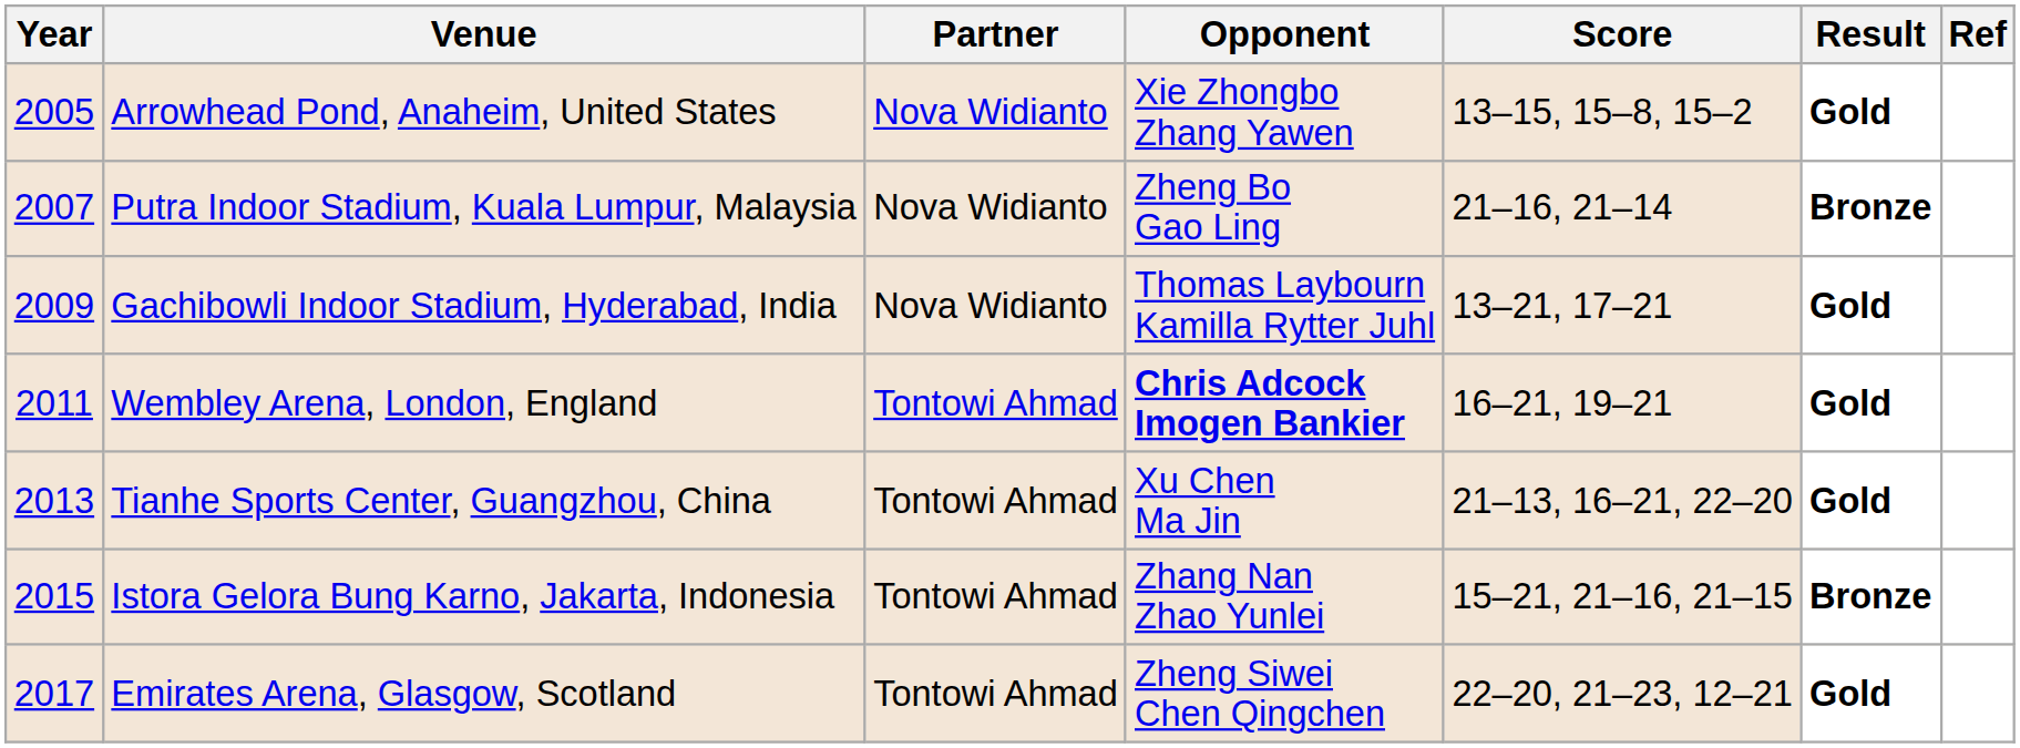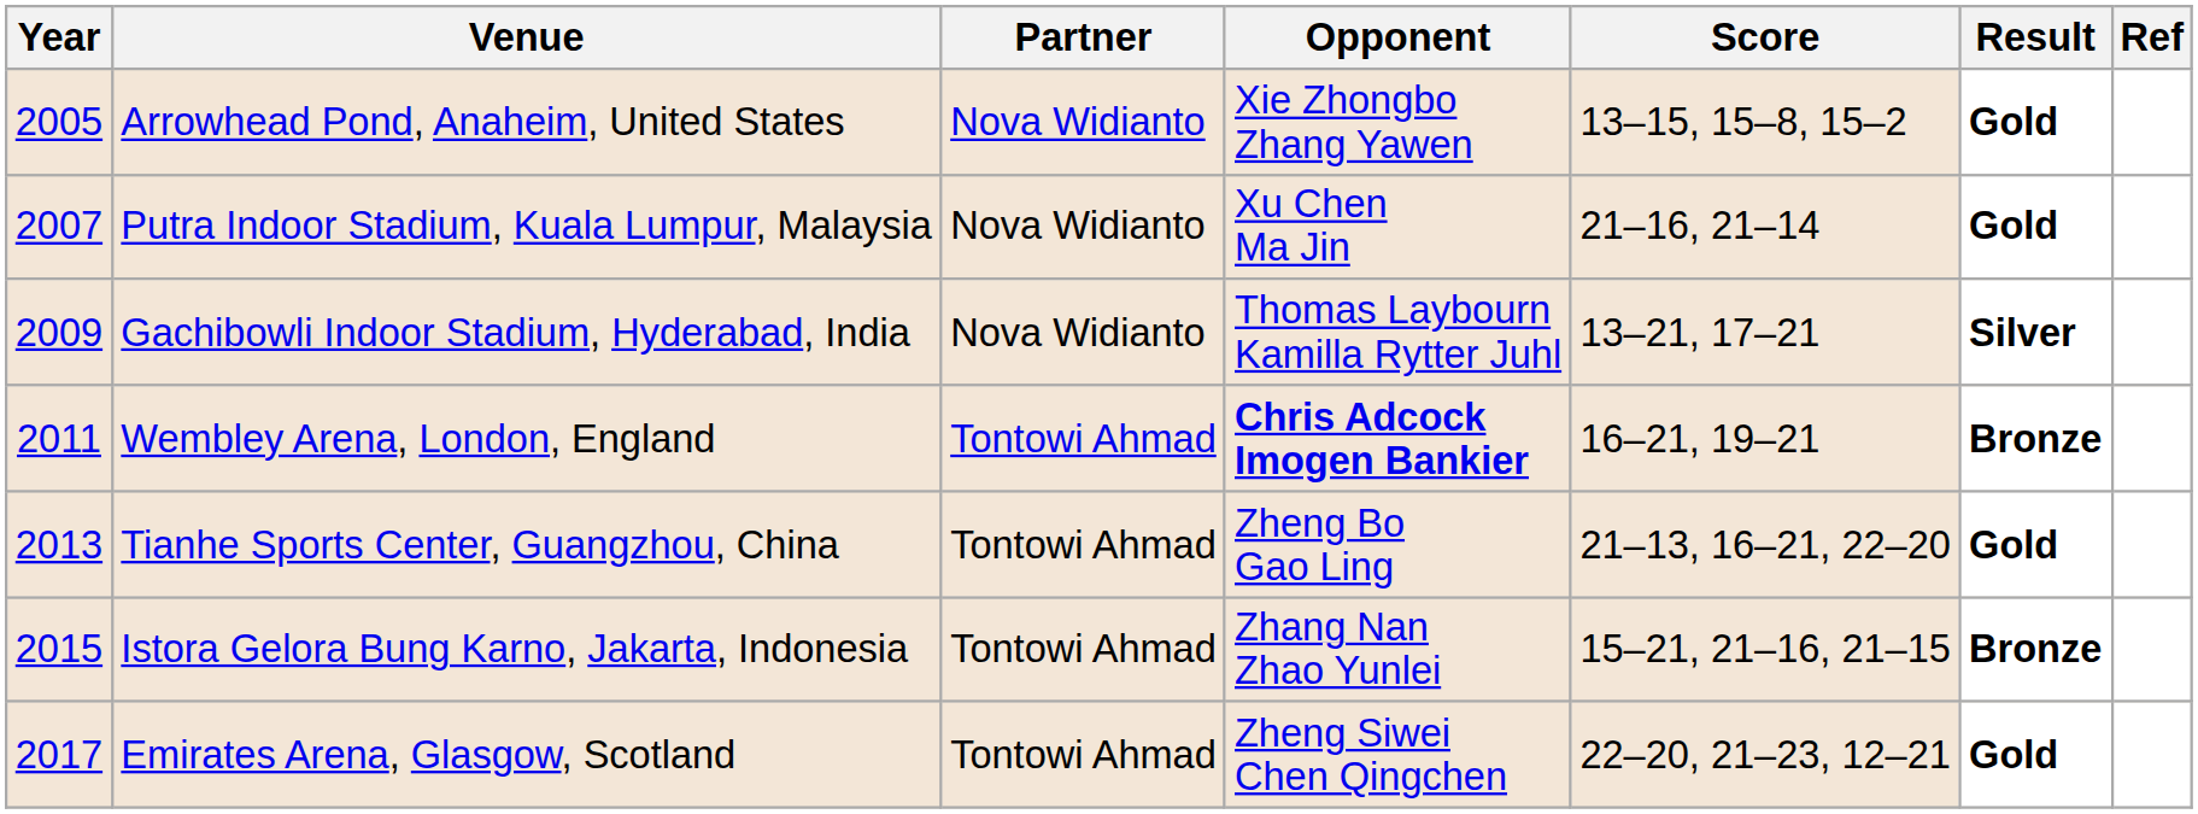Putra Indoor Stadium, Kuala Lumpur, Malaysia | Opponent: Zheng Bo Gao Ling -> Xu Chen Ma Jin
Putra Indoor Stadium, Kuala Lumpur, Malaysia | Result: Bronze -> Gold
Gachibowli Indoor Stadium, Hyderabad, India | Result: Gold -> Silver
Wembley Arena, London, England | Result: Gold -> Bronze
Tianhe Sports Center, Guangzhou, China | Opponent: Xu Chen Ma Jin -> Zheng Bo Gao Ling
